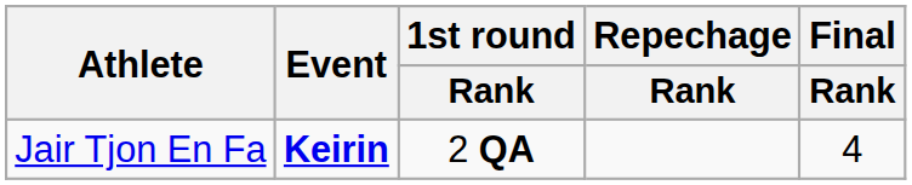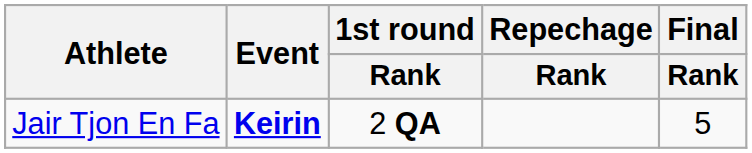Jair Tjon En Fa | Final / Rank: 4 -> 5
